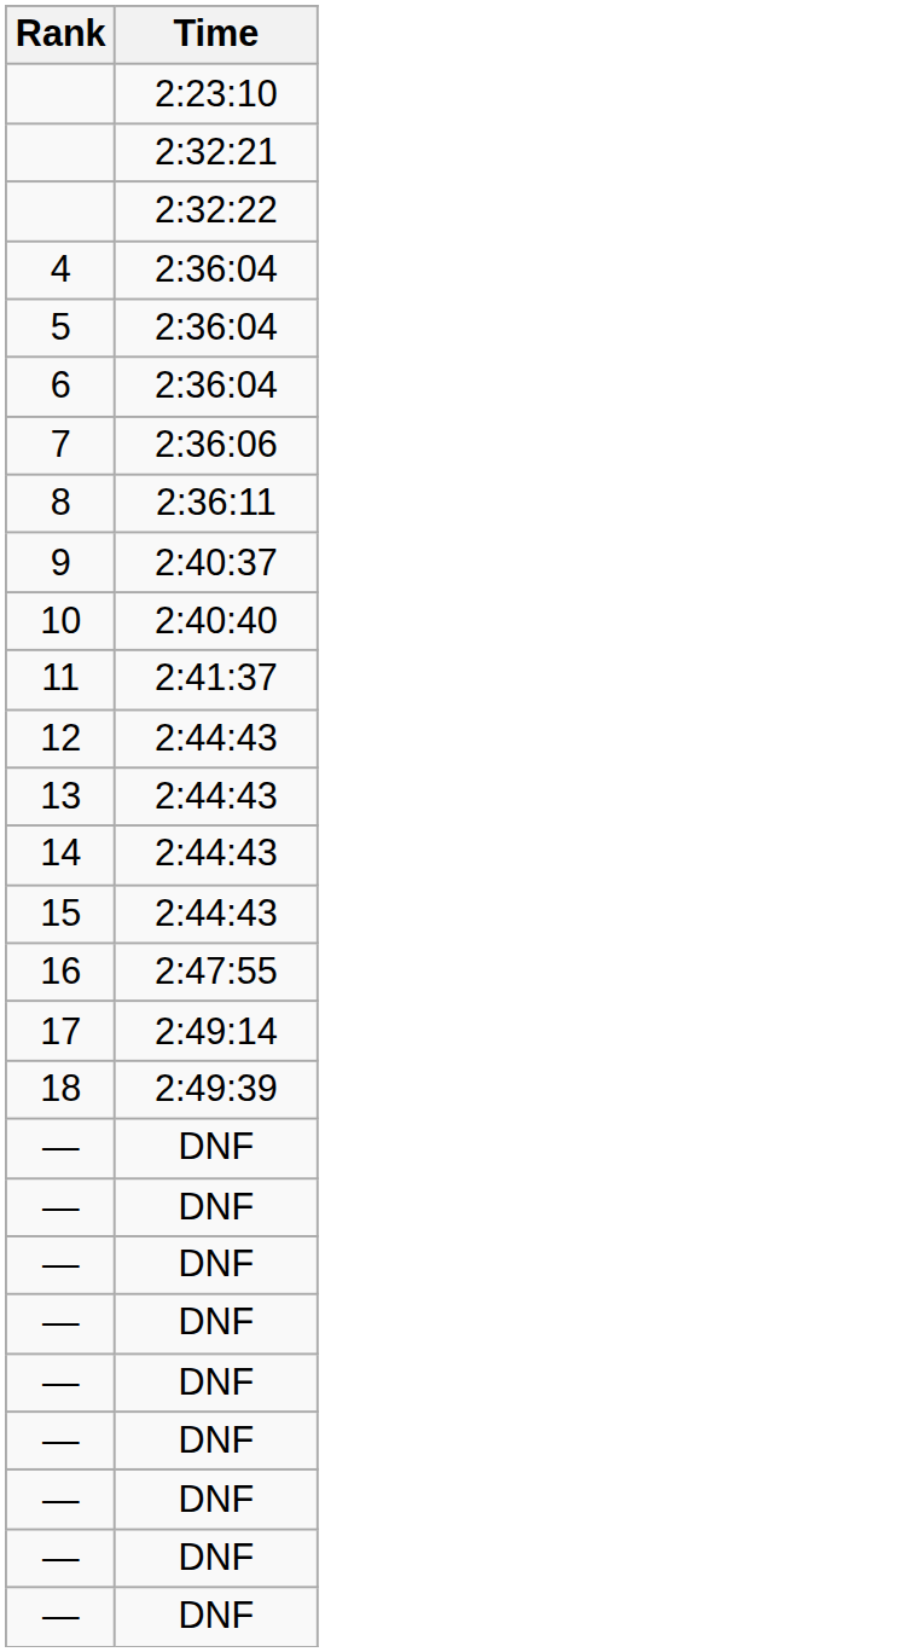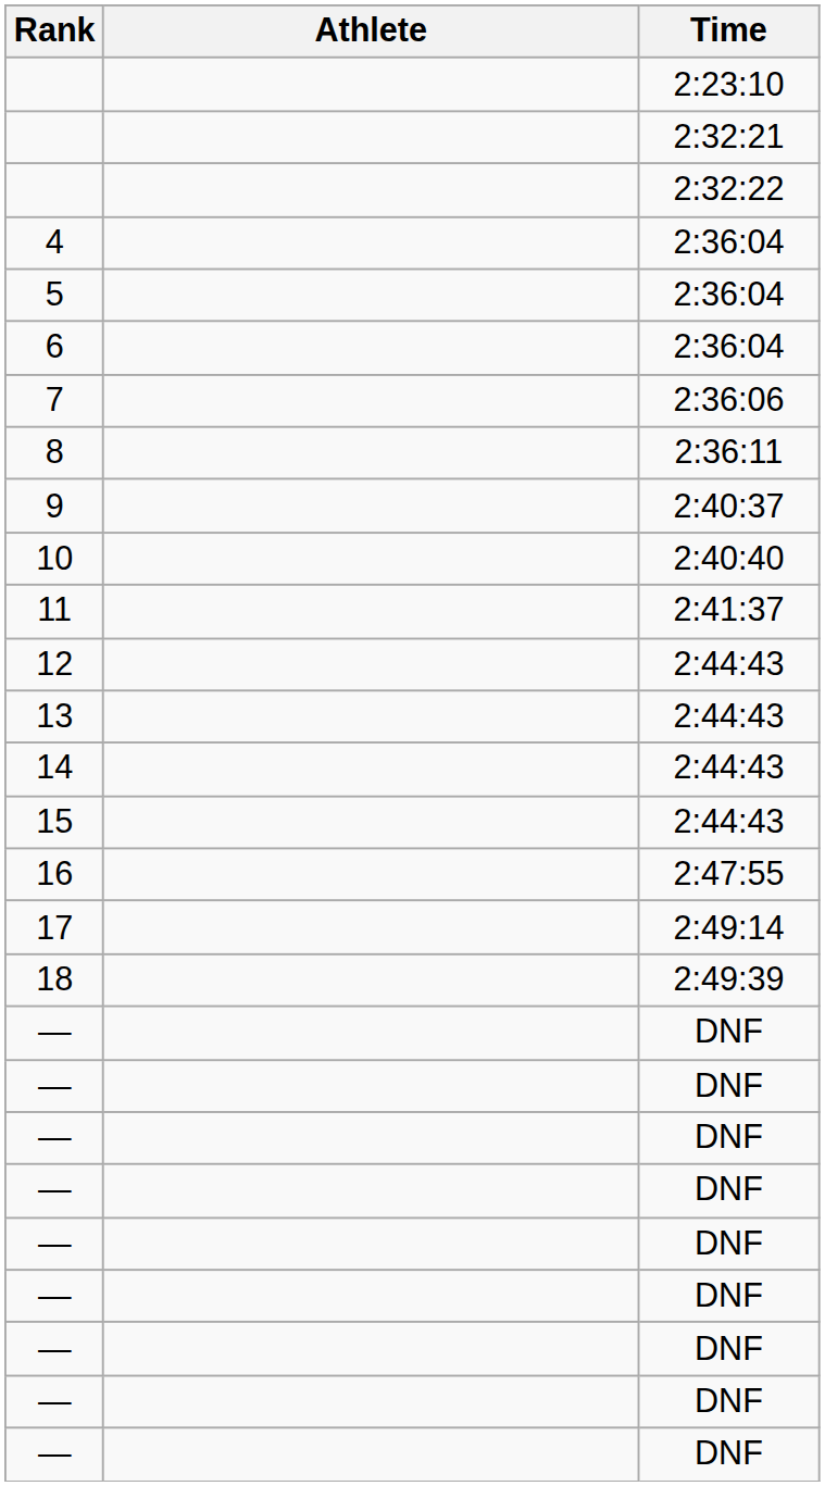+ column: Athlete
